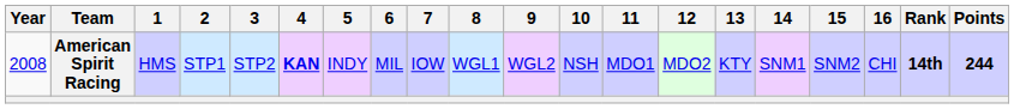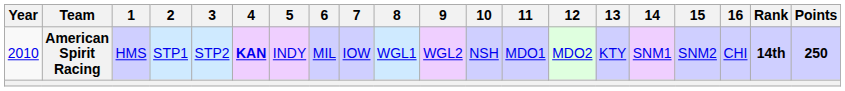American Spirit Racing | Year: 2008 -> 2010
American Spirit Racing | Points: 244 -> 250
